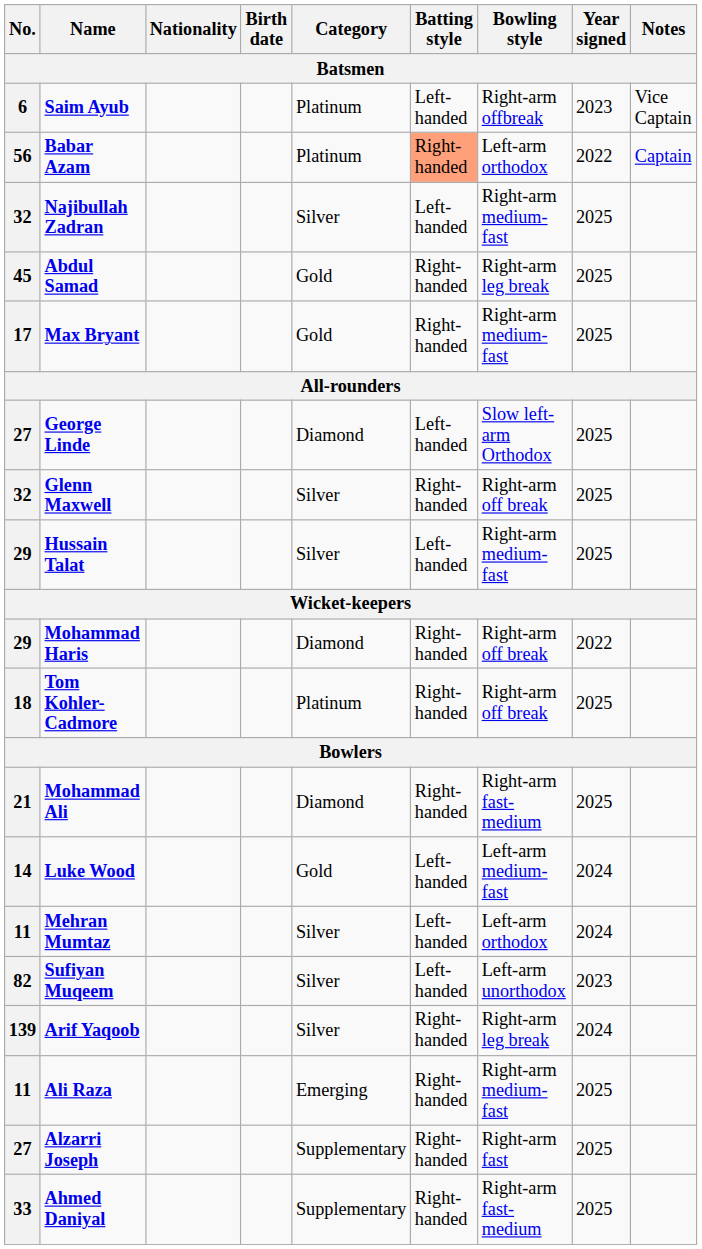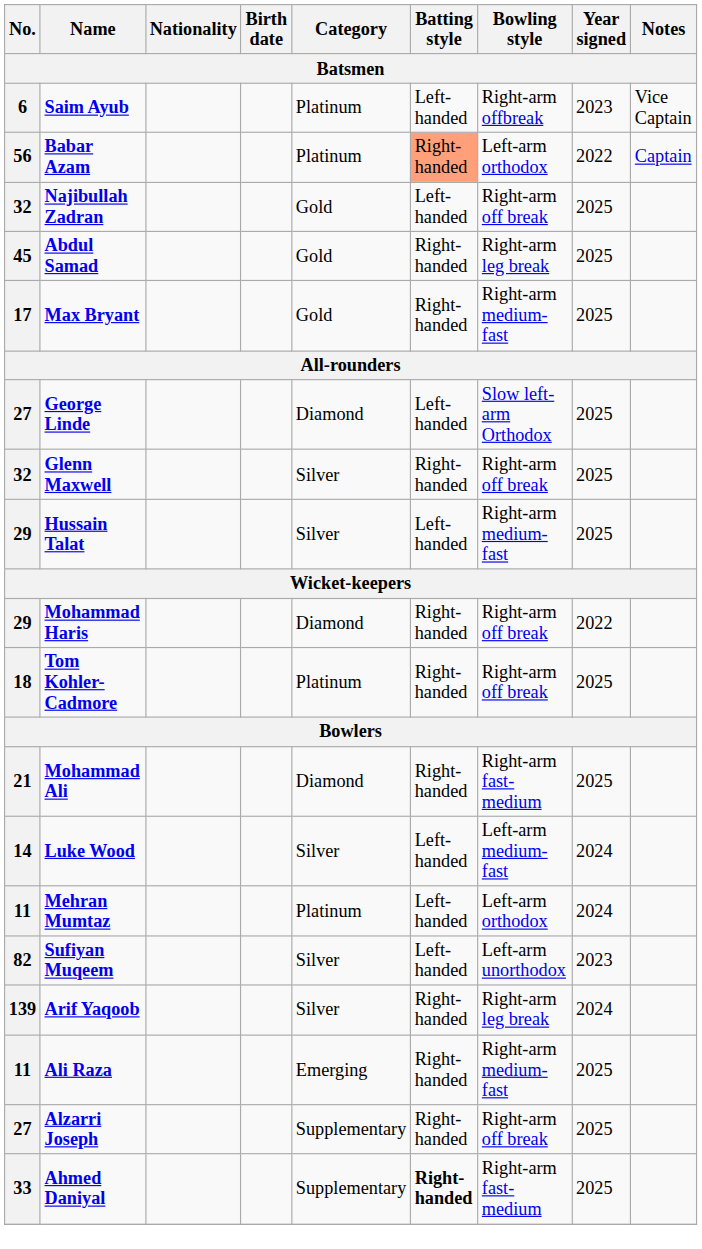Najibullah Zadran | Category: Silver -> Gold
Najibullah Zadran | Bowling style: Right-arm medium-fast -> Right-arm off break
Luke Wood | Category: Gold -> Silver
Mehran Mumtaz | Category: Silver -> Platinum
Alzarri Joseph | Bowling style: Right-arm fast -> Right-arm off break
Ahmed Daniyal | Batting style: normal -> bold
